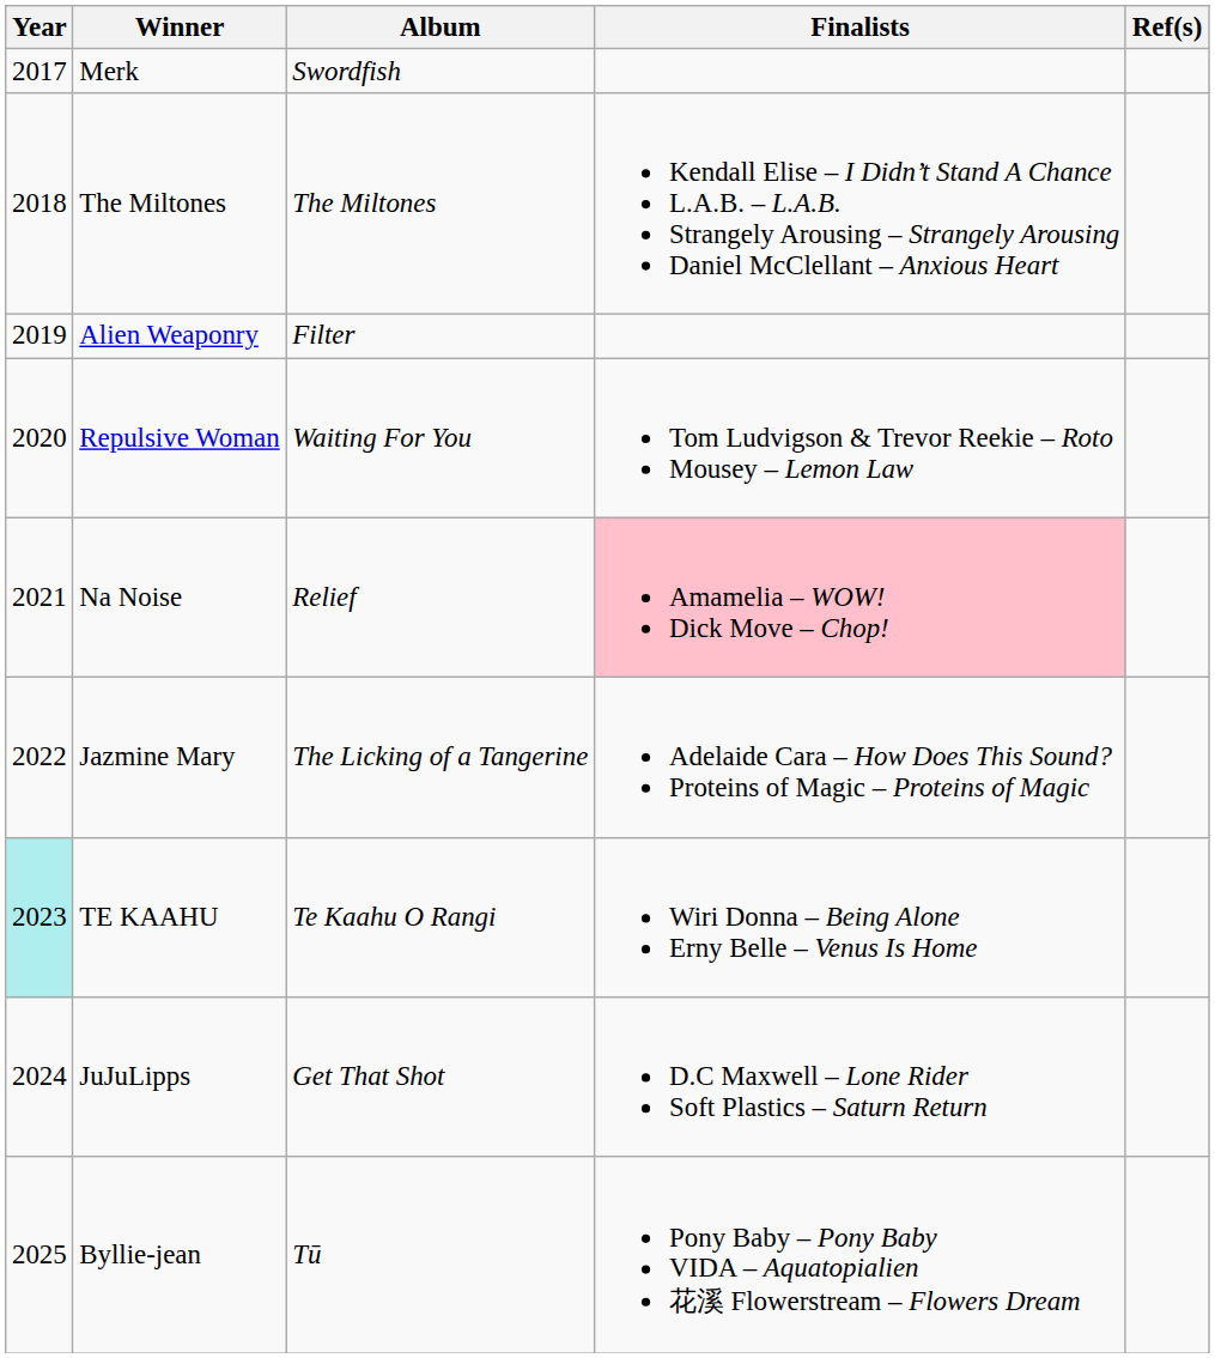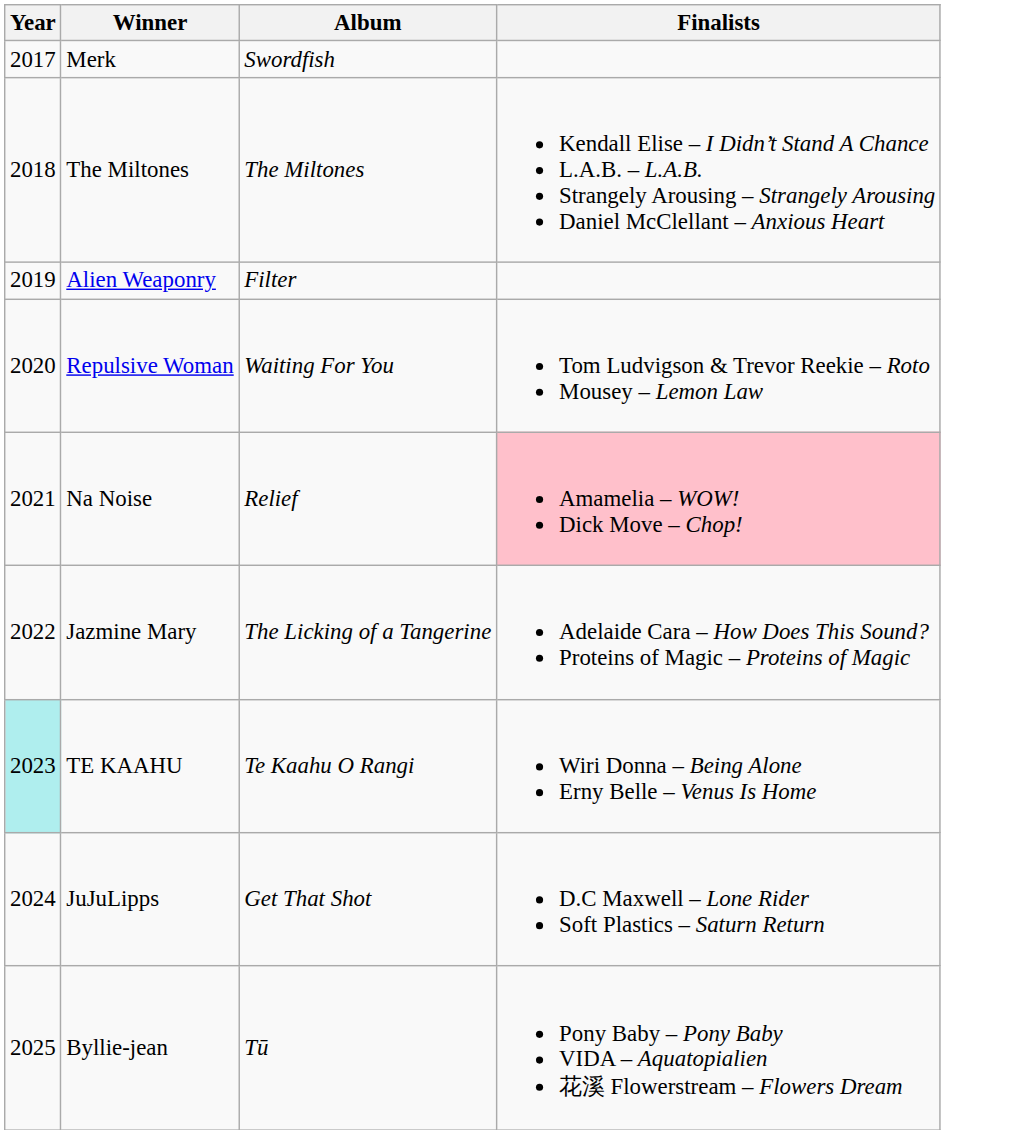- column: Ref(s)
